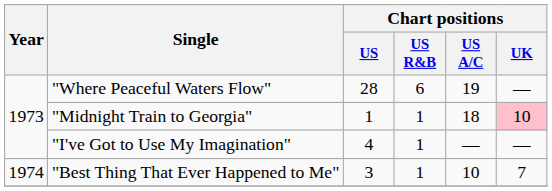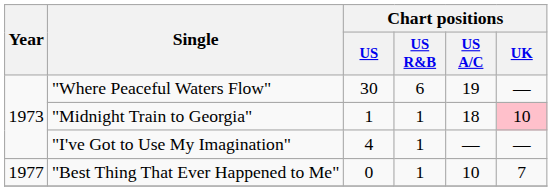"Where Peaceful Waters Flow" | Chart positions / US: 28 -> 30
"Best Thing That Ever Happened to Me" | Year: 1974 -> 1977
"Best Thing That Ever Happened to Me" | Chart positions / US: 3 -> 0
